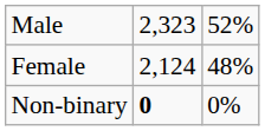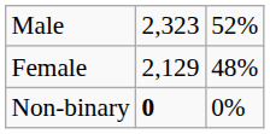Female | column 2: 2,124 -> 2,129
